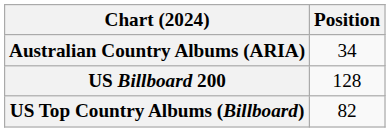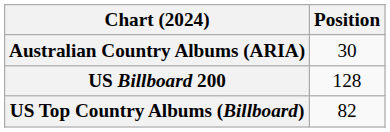Australian Country Albums (ARIA) | Position: 34 -> 30
